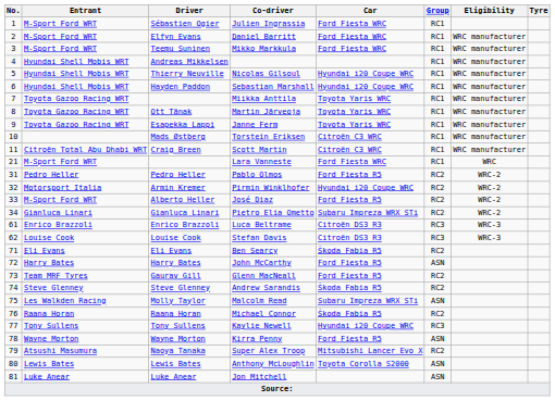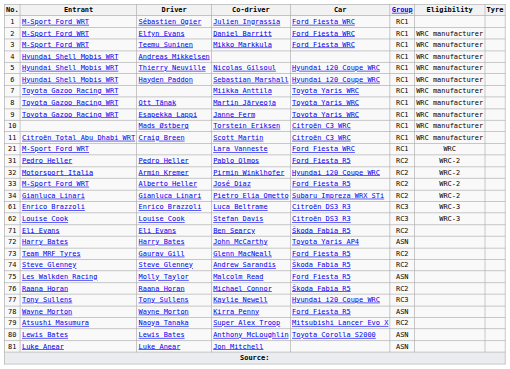John McCarthy | Car: Ford Fiesta R5 -> Toyota Yaris AP4
Malcolm Read | Car: Subaru Impreza WRX STi -> Ford Fiesta R5
